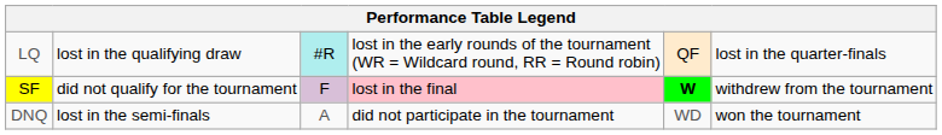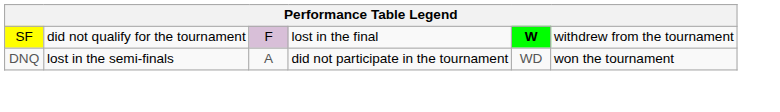- row: LQ | lost in the qualifying draw | #R | lost in the early rounds of the tournament (WR = Wildcard round, RR = Round robin) | QF | lost in the quarter-finals
SF | column 4: pink background -> no background
